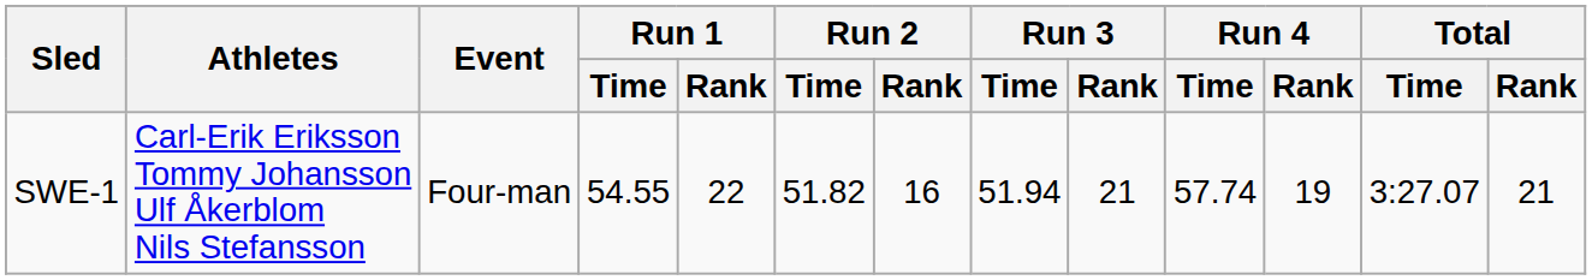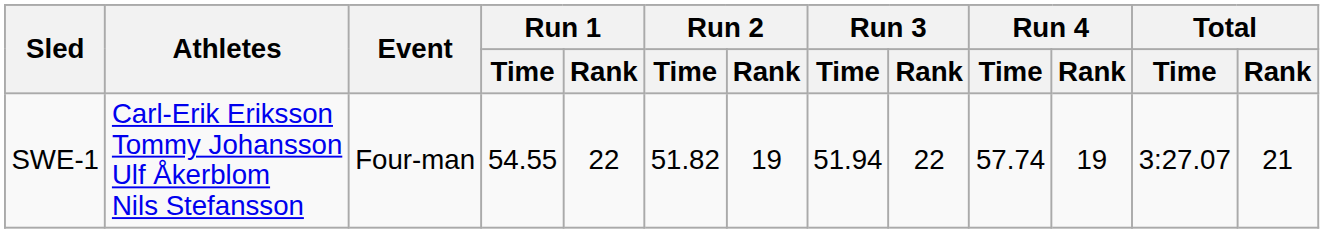SWE-1 | Run 2 / Rank: 16 -> 19
SWE-1 | Run 3 / Rank: 21 -> 22
